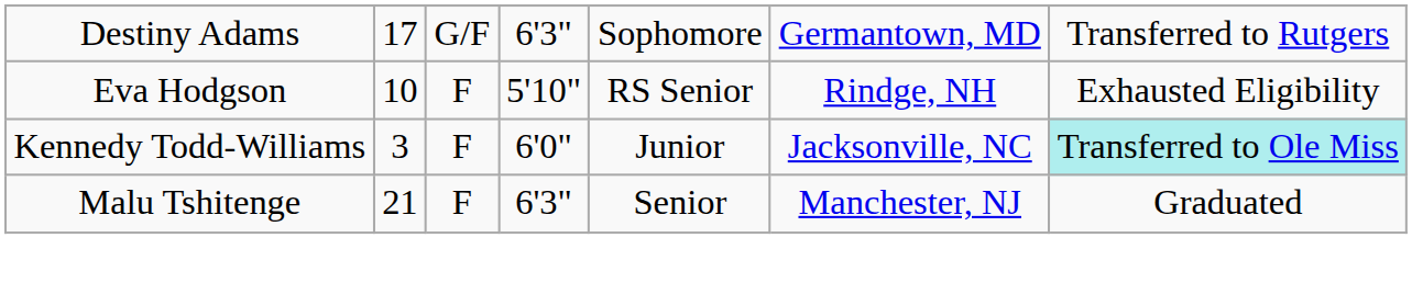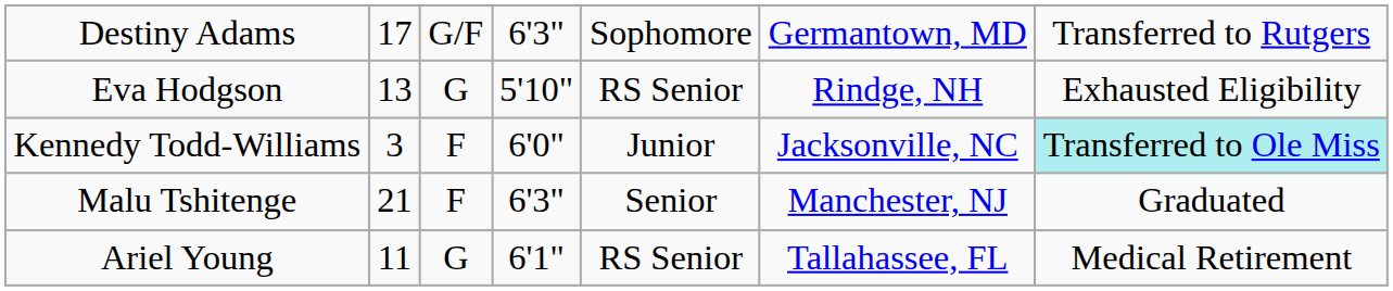Eva Hodgson | column 2: 10 -> 13
Eva Hodgson | column 3: F -> G
+ row: Ariel Young | 11 | G | 6'1" | RS Senior | Tallahassee, FL | Medical Retirement
